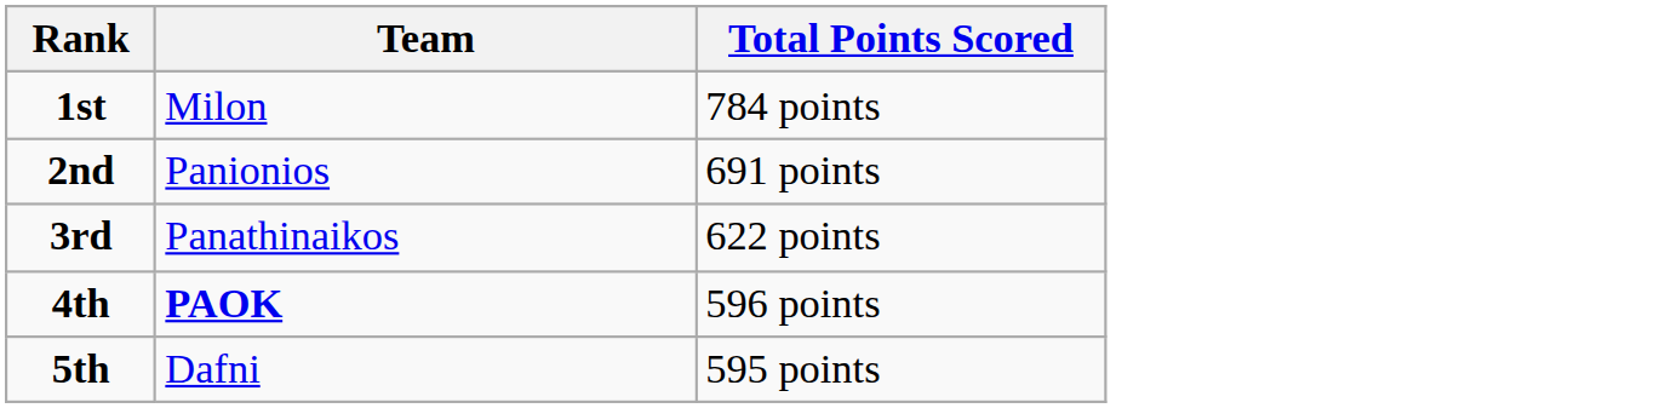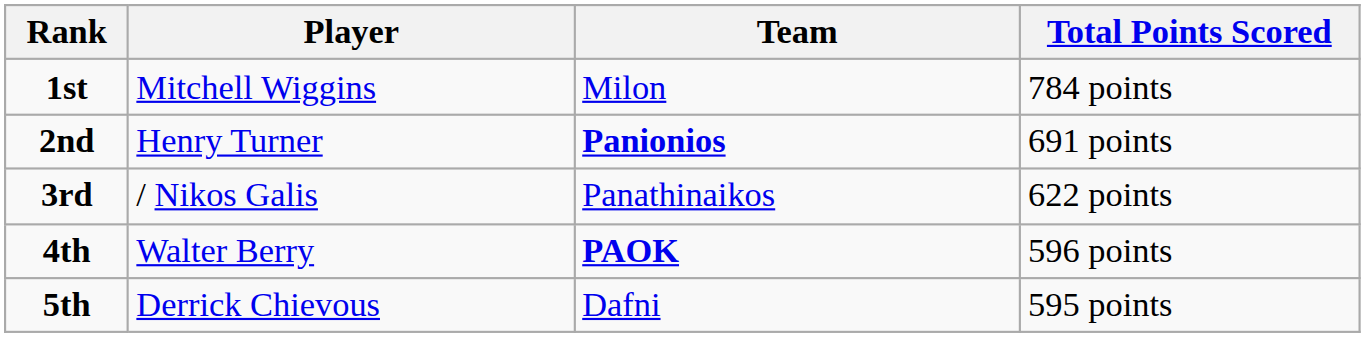+ column: Player | Mitchell Wiggins | Henry Turner | / Nikos Galis | Walter Berry | Derrick Chievous
2nd | Team: normal -> bold
